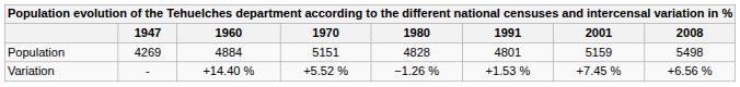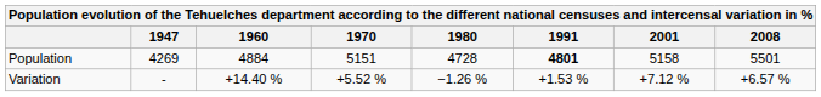Population | 1980: 4828 -> 4728
Population | 1991: normal -> bold
Population | 2001: 5159 -> 5158
Population | 2008: 5498 -> 5501
Variation | 2001: +7.45 % -> +7.12 %
Variation | 2008: +6.56 % -> +6.57 %
